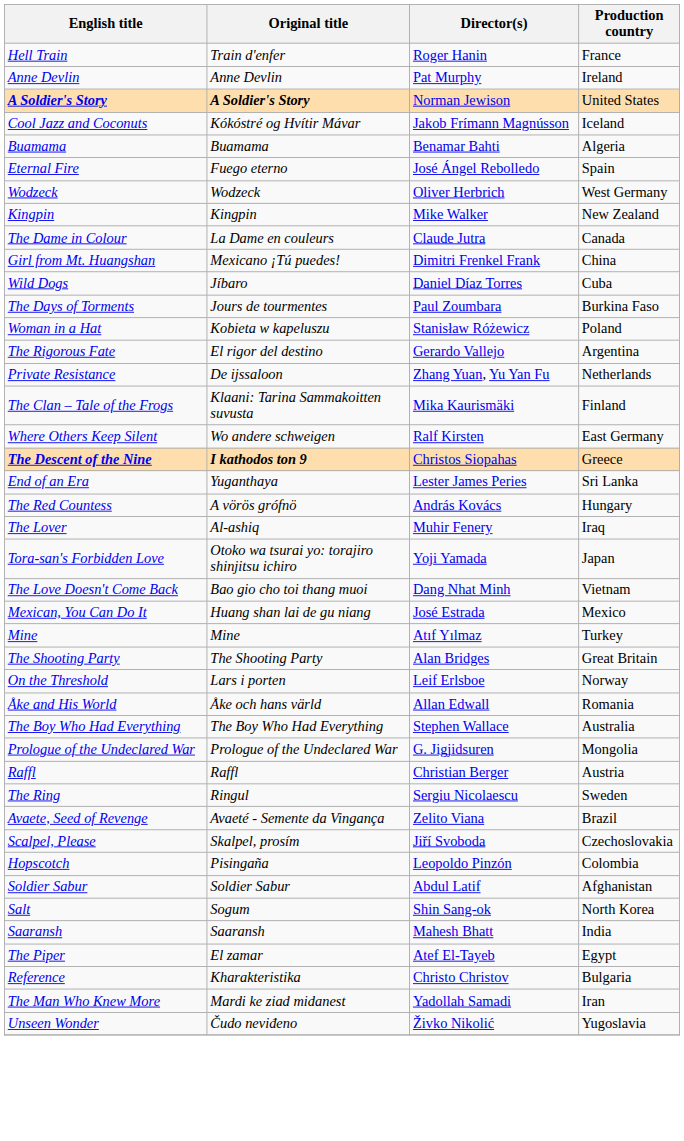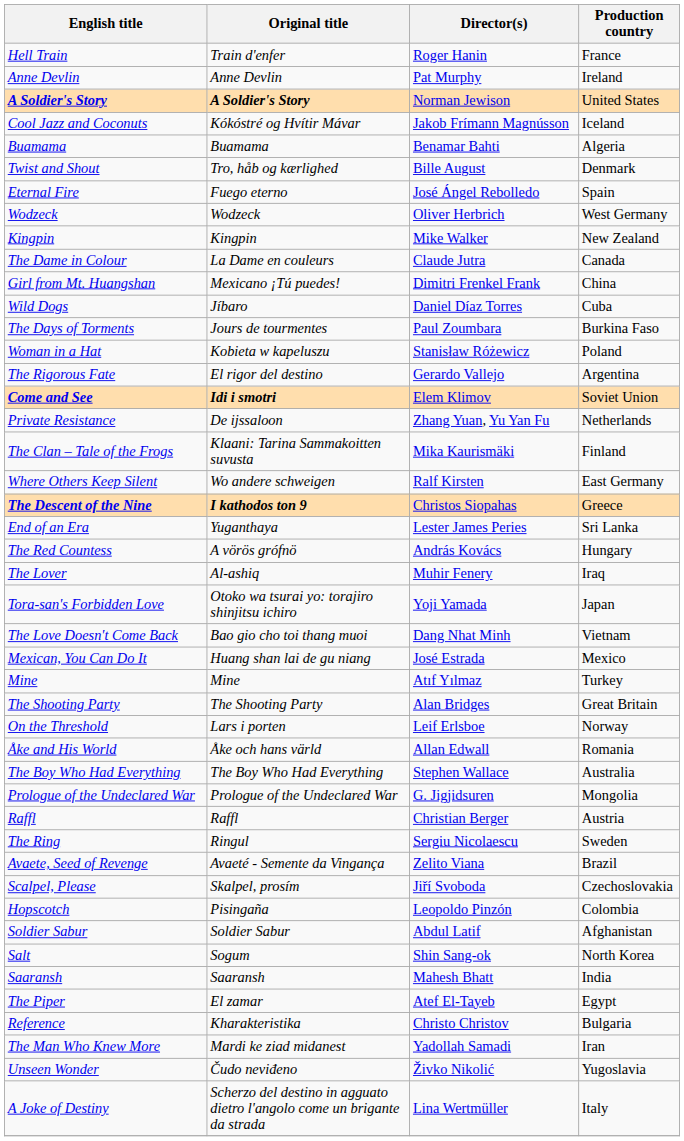+ row: Twist and Shout | Tro, håb og kærlighed | Bille August | Denmark
+ row: Come and See | Idi i smotri | Elem Klimov | Soviet Union
+ row: A Joke of Destiny | Scherzo del destino in agguato dietro l'angolo come un brigante da strada | Lina Wertmüller | Italy
